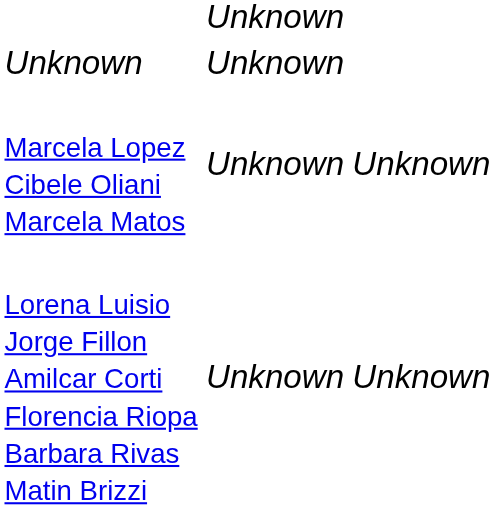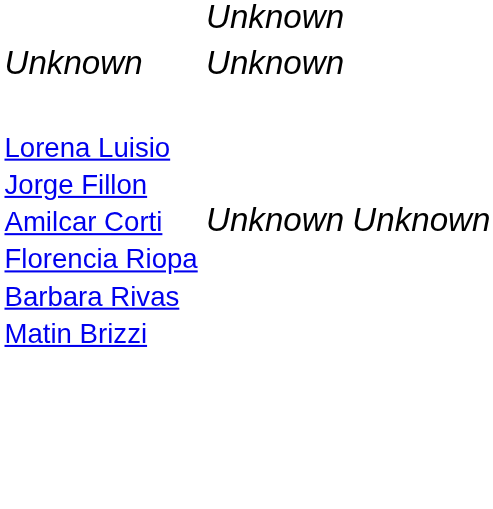- row: Marcela Lopez Cibele Oliani Marcela Matos | Unknown | Unknown
